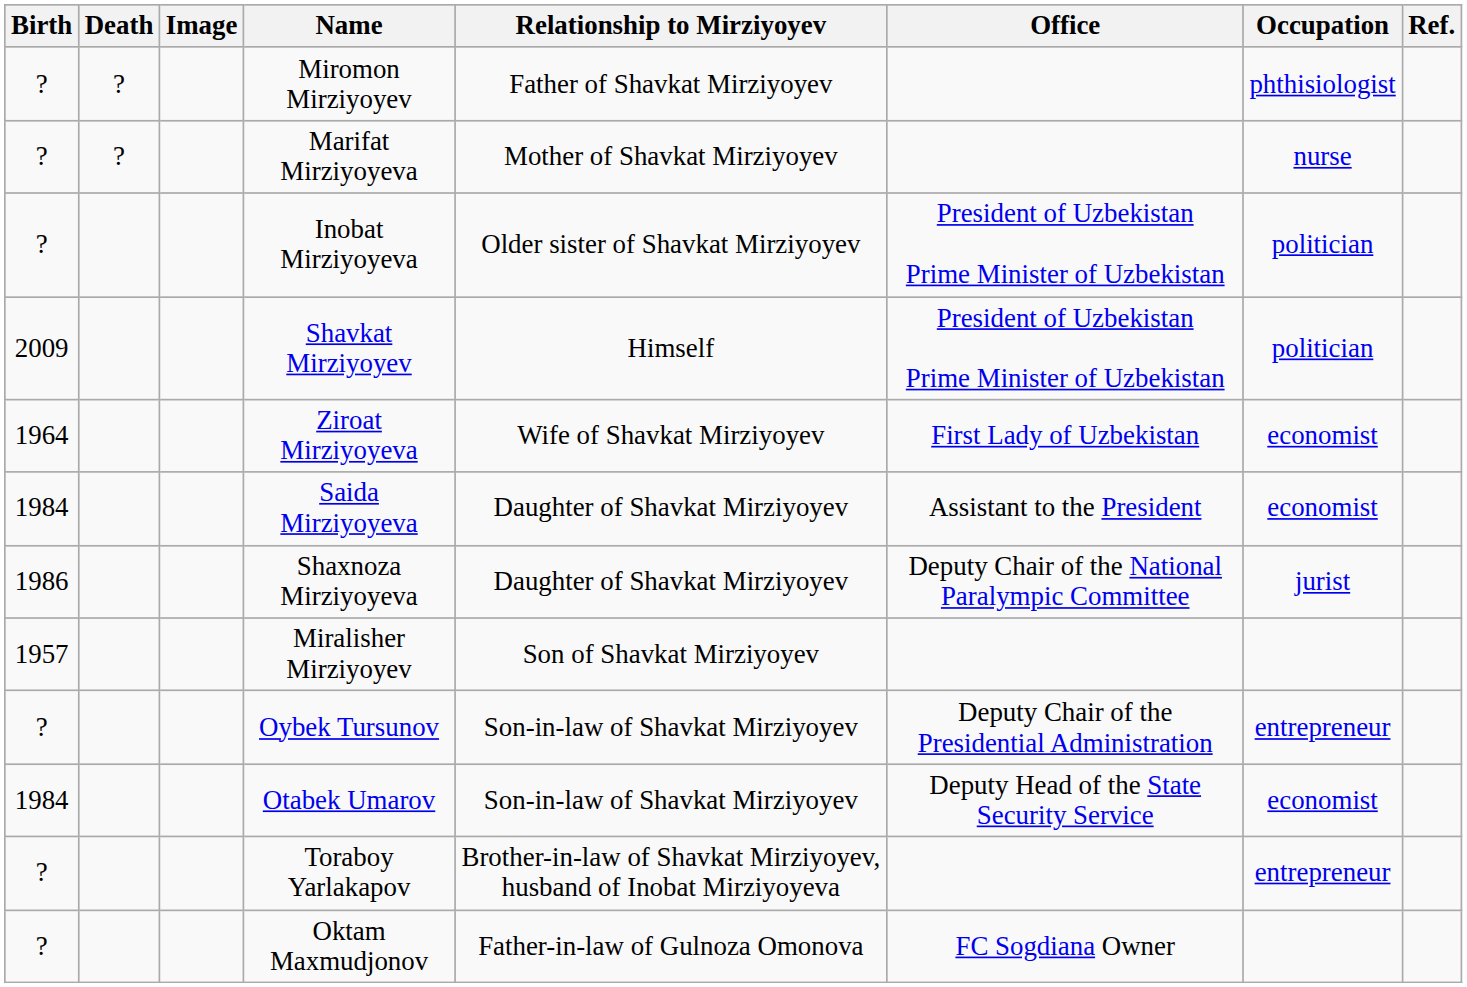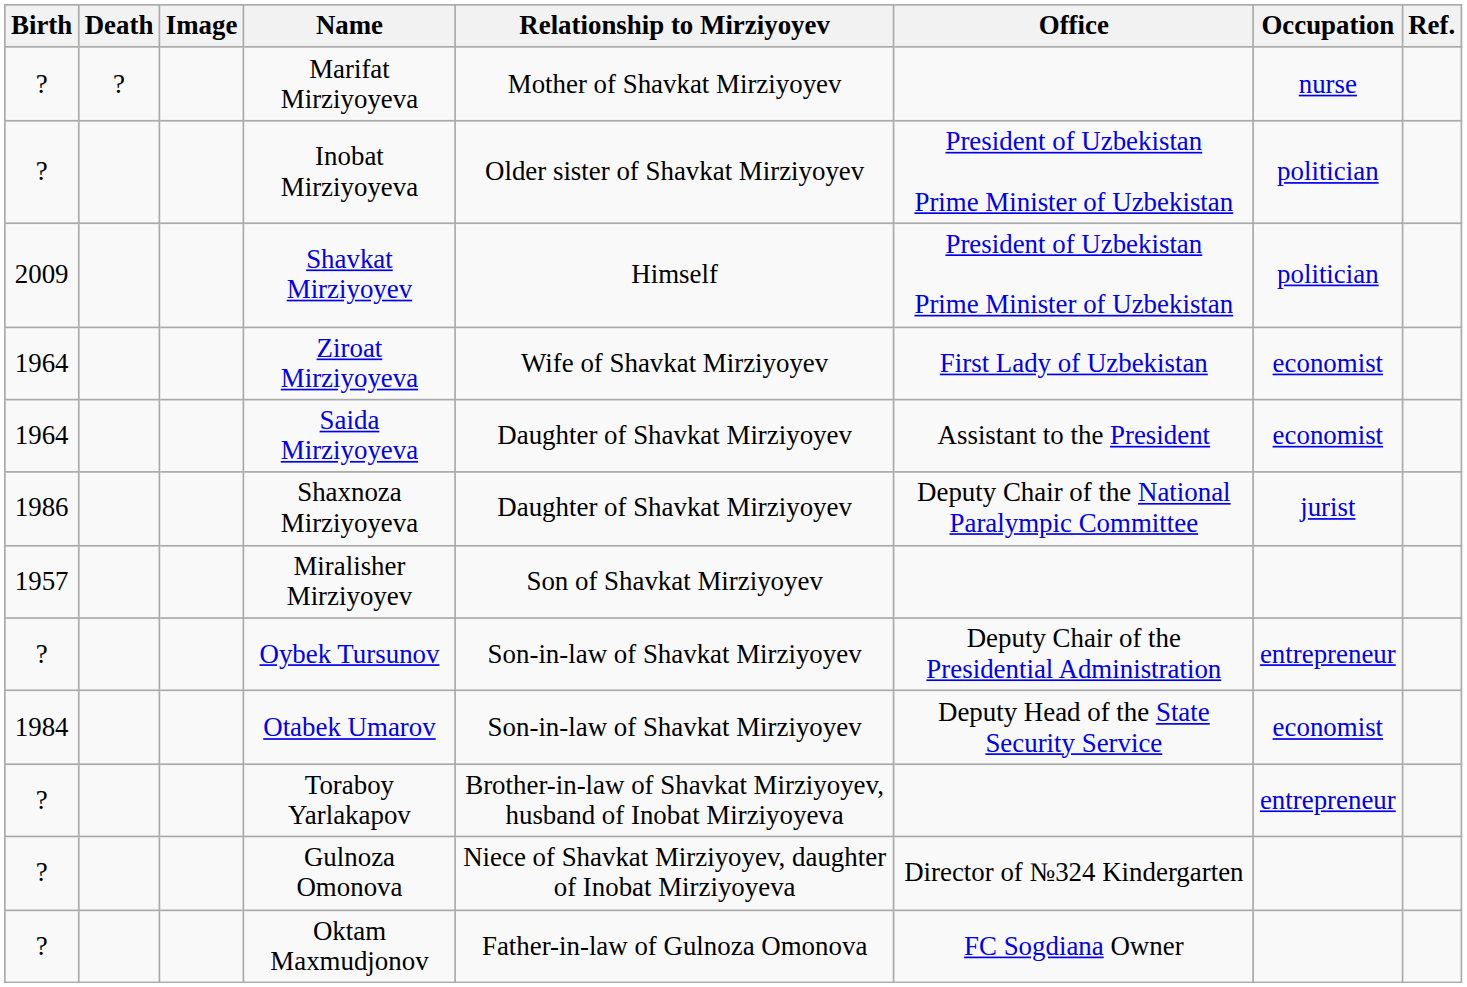- row: ? | ? | Miromon Mirziyoyev | Father of Shavkat Mirziyoyev | phthisiologist
Saida Mirziyoyeva | Birth: 1984 -> 1964
+ row: ? | Gulnoza Omonova | Niece of Shavkat Mirziyoyev, daughter of Inobat Mirziyoyeva | Director of №324 Kindergarten
